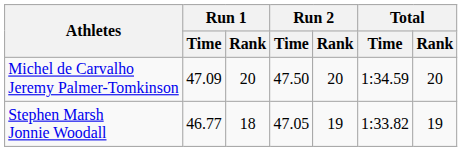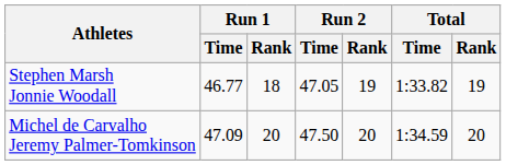rows swapped: Stephen Marsh Jonnie Woodall <-> Michel de Carvalho Jeremy Palmer-Tomkinson
